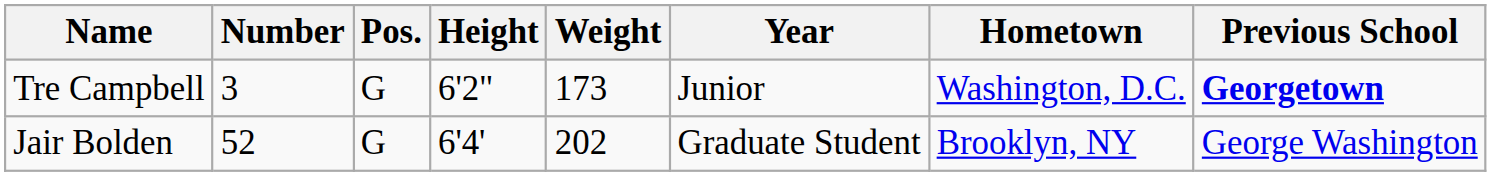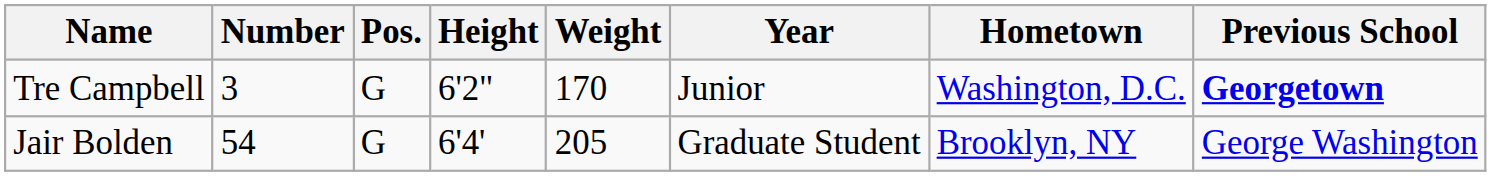Tre Campbell | Weight: 173 -> 170
Jair Bolden | Number: 52 -> 54
Jair Bolden | Weight: 202 -> 205
